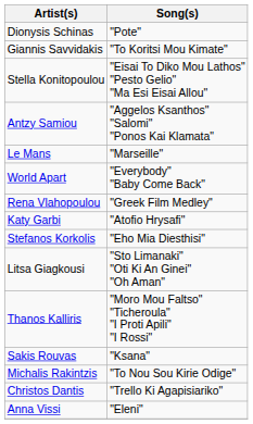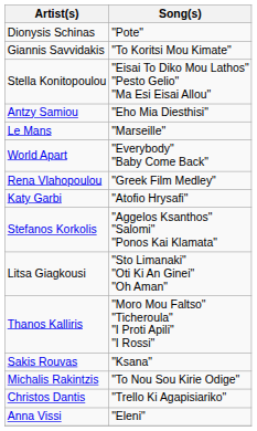Antzy Samiou | Song(s): "Aggelos Ksanthos" "Salomi" "Ponos Kai Klamata" -> "Eho Mia Diesthisi"
Stefanos Korkolis | Song(s): "Eho Mia Diesthisi" -> "Aggelos Ksanthos" "Salomi" "Ponos Kai Klamata"
